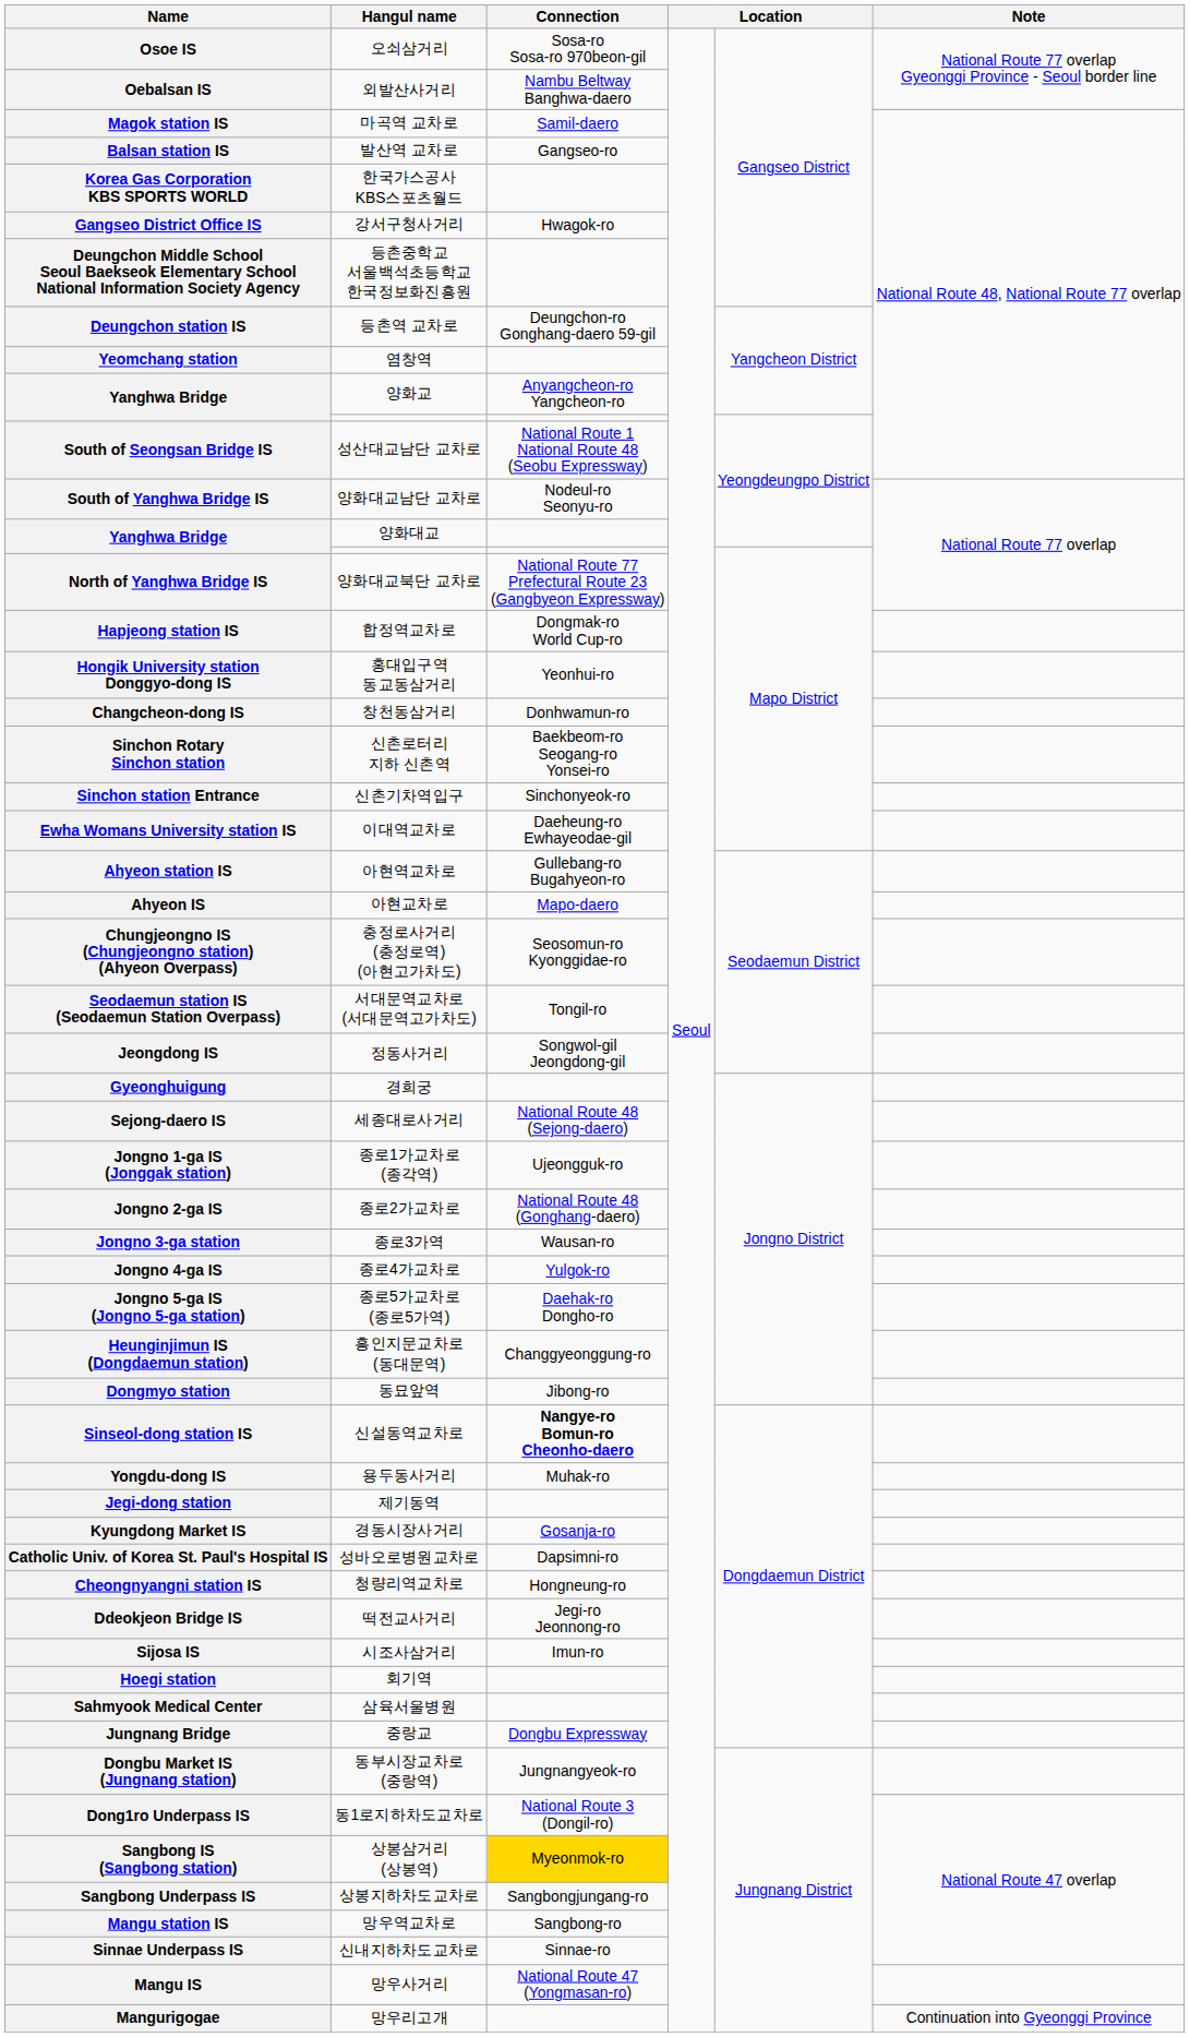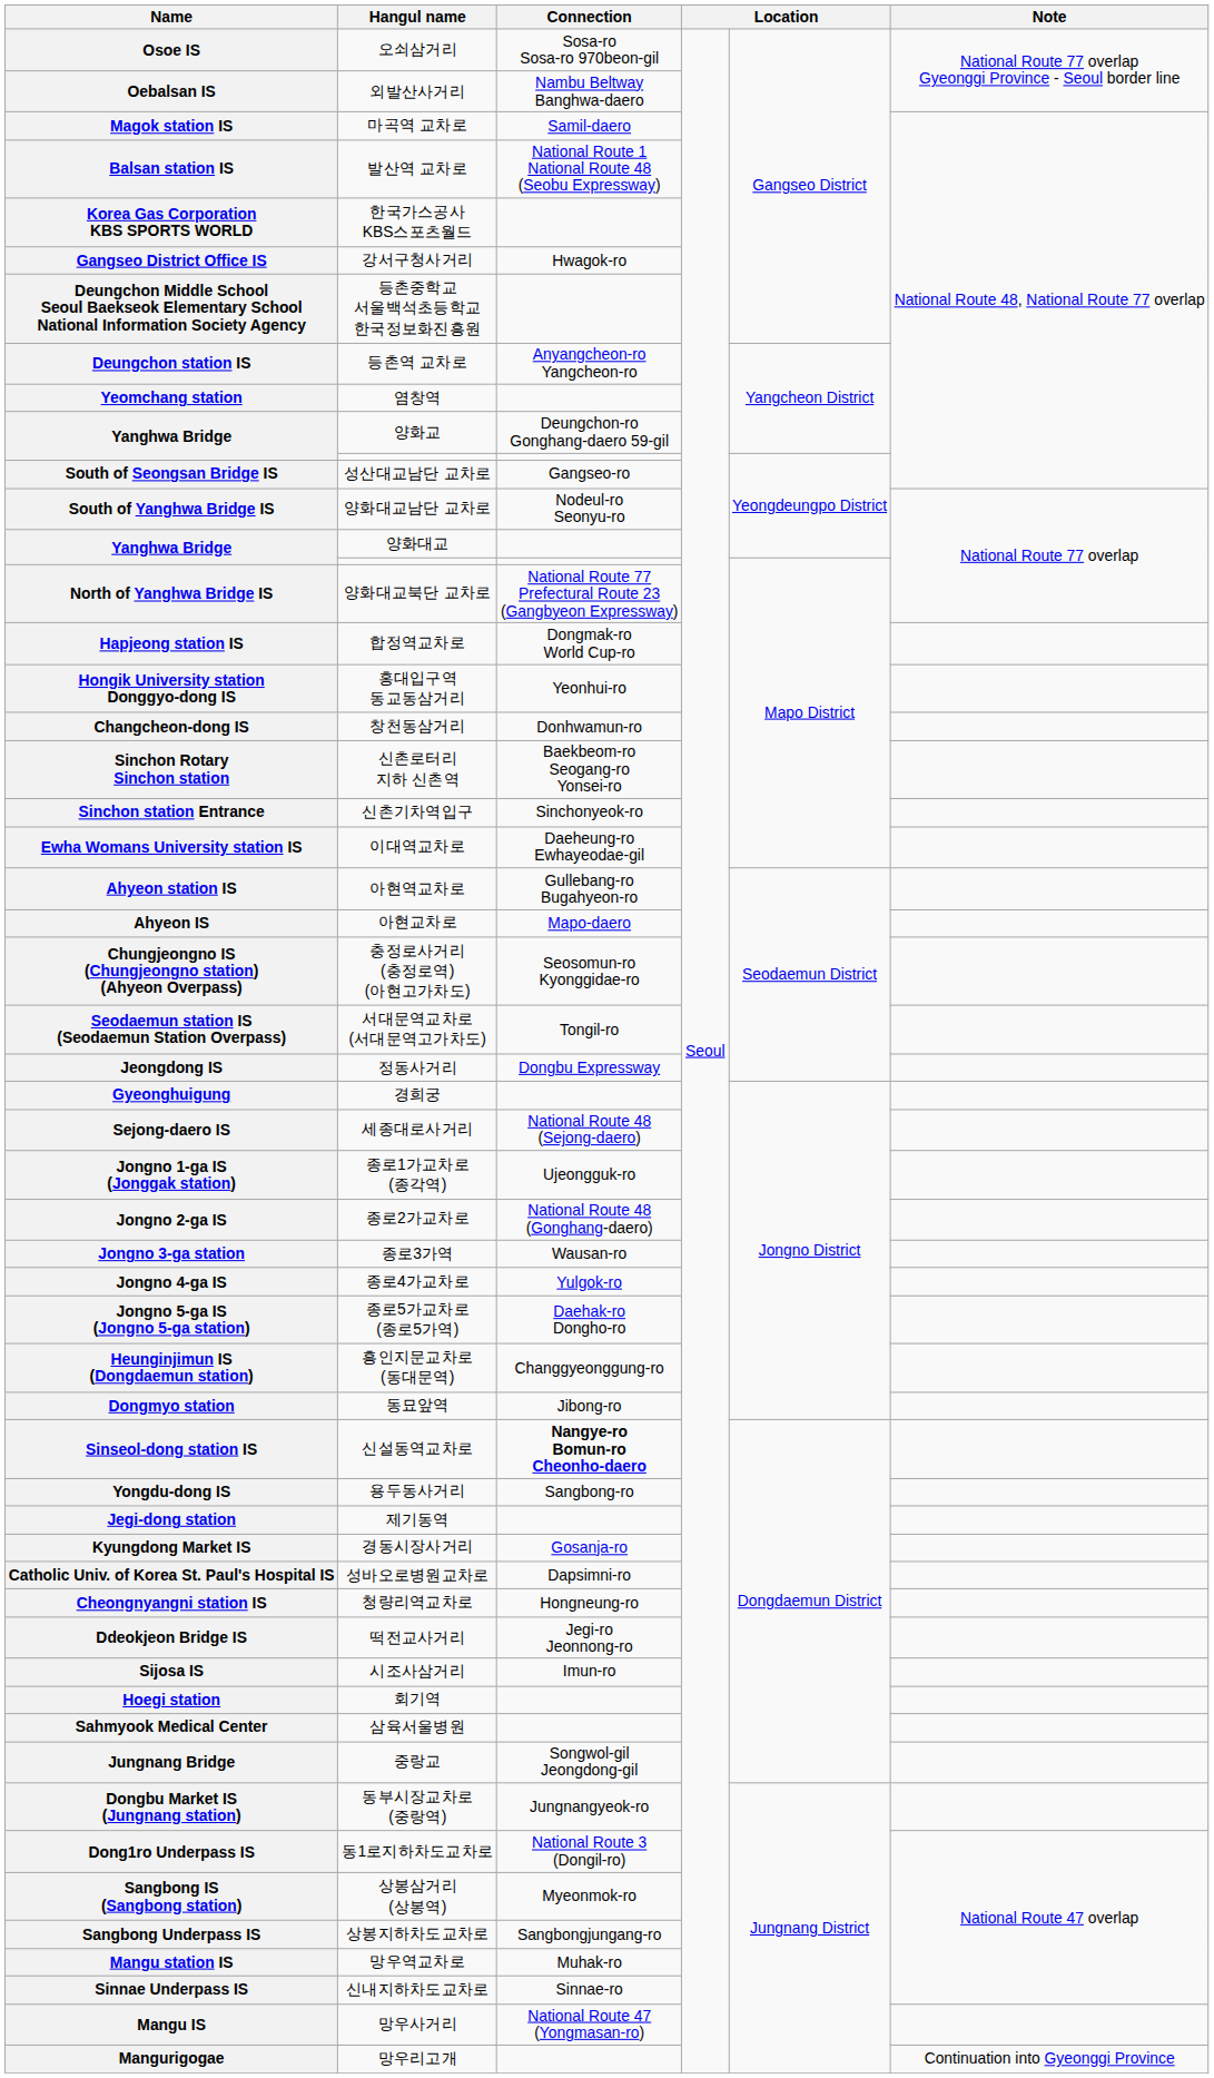발산역 교차로 | Connection: Gangseo-ro -> National Route 1 National Route 48 (Seobu Expressway)
등촌역 교차로 | Connection: Deungchon-ro Gonghang-daero 59-gil -> Anyangcheon-ro Yangcheon-ro
양화교 | Connection: Anyangcheon-ro Yangcheon-ro -> Deungchon-ro Gonghang-daero 59-gil
성산대교남단 교차로 | Connection: National Route 1 National Route 48 (Seobu Expressway) -> Gangseo-ro
정동사거리 | Connection: Songwol-gil Jeongdong-gil -> Dongbu Expressway
용두동사거리 | Connection: Muhak-ro -> Sangbong-ro
중랑교 | Connection: Dongbu Expressway -> Songwol-gil Jeongdong-gil
상봉삼거리 (상봉역) | Connection: gold background -> no background
망우역교차로 | Connection: Sangbong-ro -> Muhak-ro
